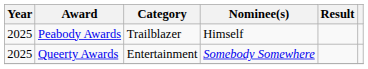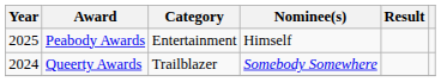Peabody Awards | Category: Trailblazer -> Entertainment
Queerty Awards | Year: 2025 -> 2024
Queerty Awards | Category: Entertainment -> Trailblazer
